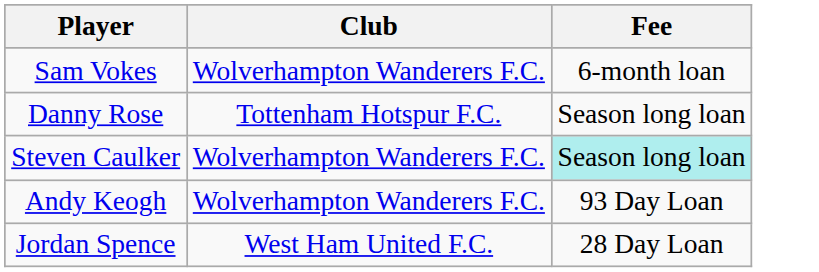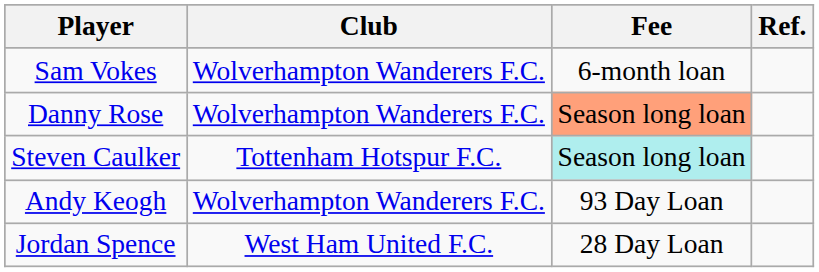+ column: Ref.
Danny Rose | Club: Tottenham Hotspur F.C. -> Wolverhampton Wanderers F.C.
Danny Rose | Fee: no background -> lightsalmon background
Steven Caulker | Club: Wolverhampton Wanderers F.C. -> Tottenham Hotspur F.C.
